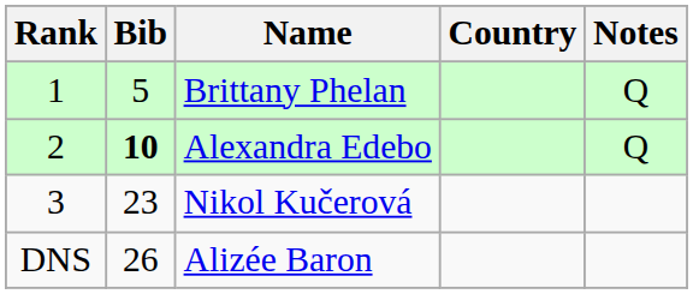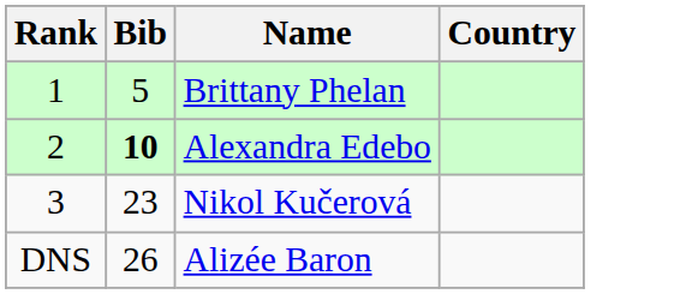- column: Notes | Q | Q
